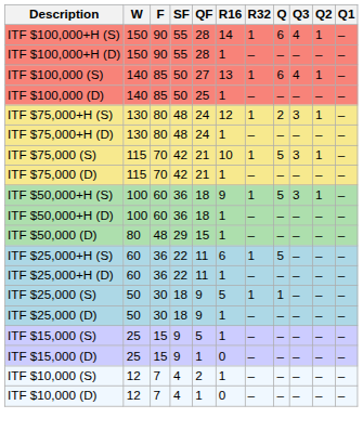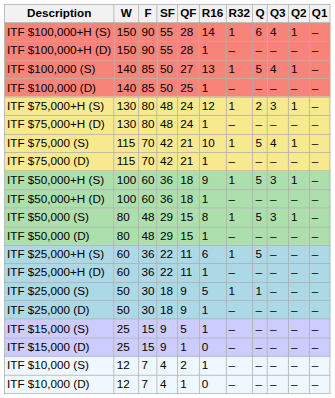ITF $100,000 (S) | Q: 6 -> 5
ITF $75,000 (S) | Q3: 3 -> 4
+ row: ITF $50,000 (S) | 80 | 48 | 29 | 15 | 8 | 1 | 5 | 3 | 1 | –
